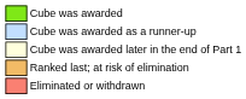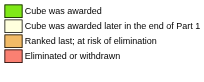- row: Cube was awarded as a runner-up
